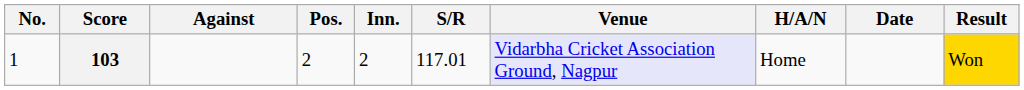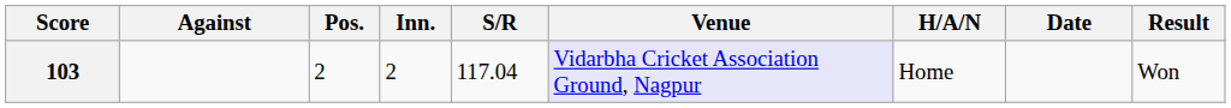- column: No. | 1
103 | S/R: 117.01 -> 117.04
103 | Result: gold background -> no background
